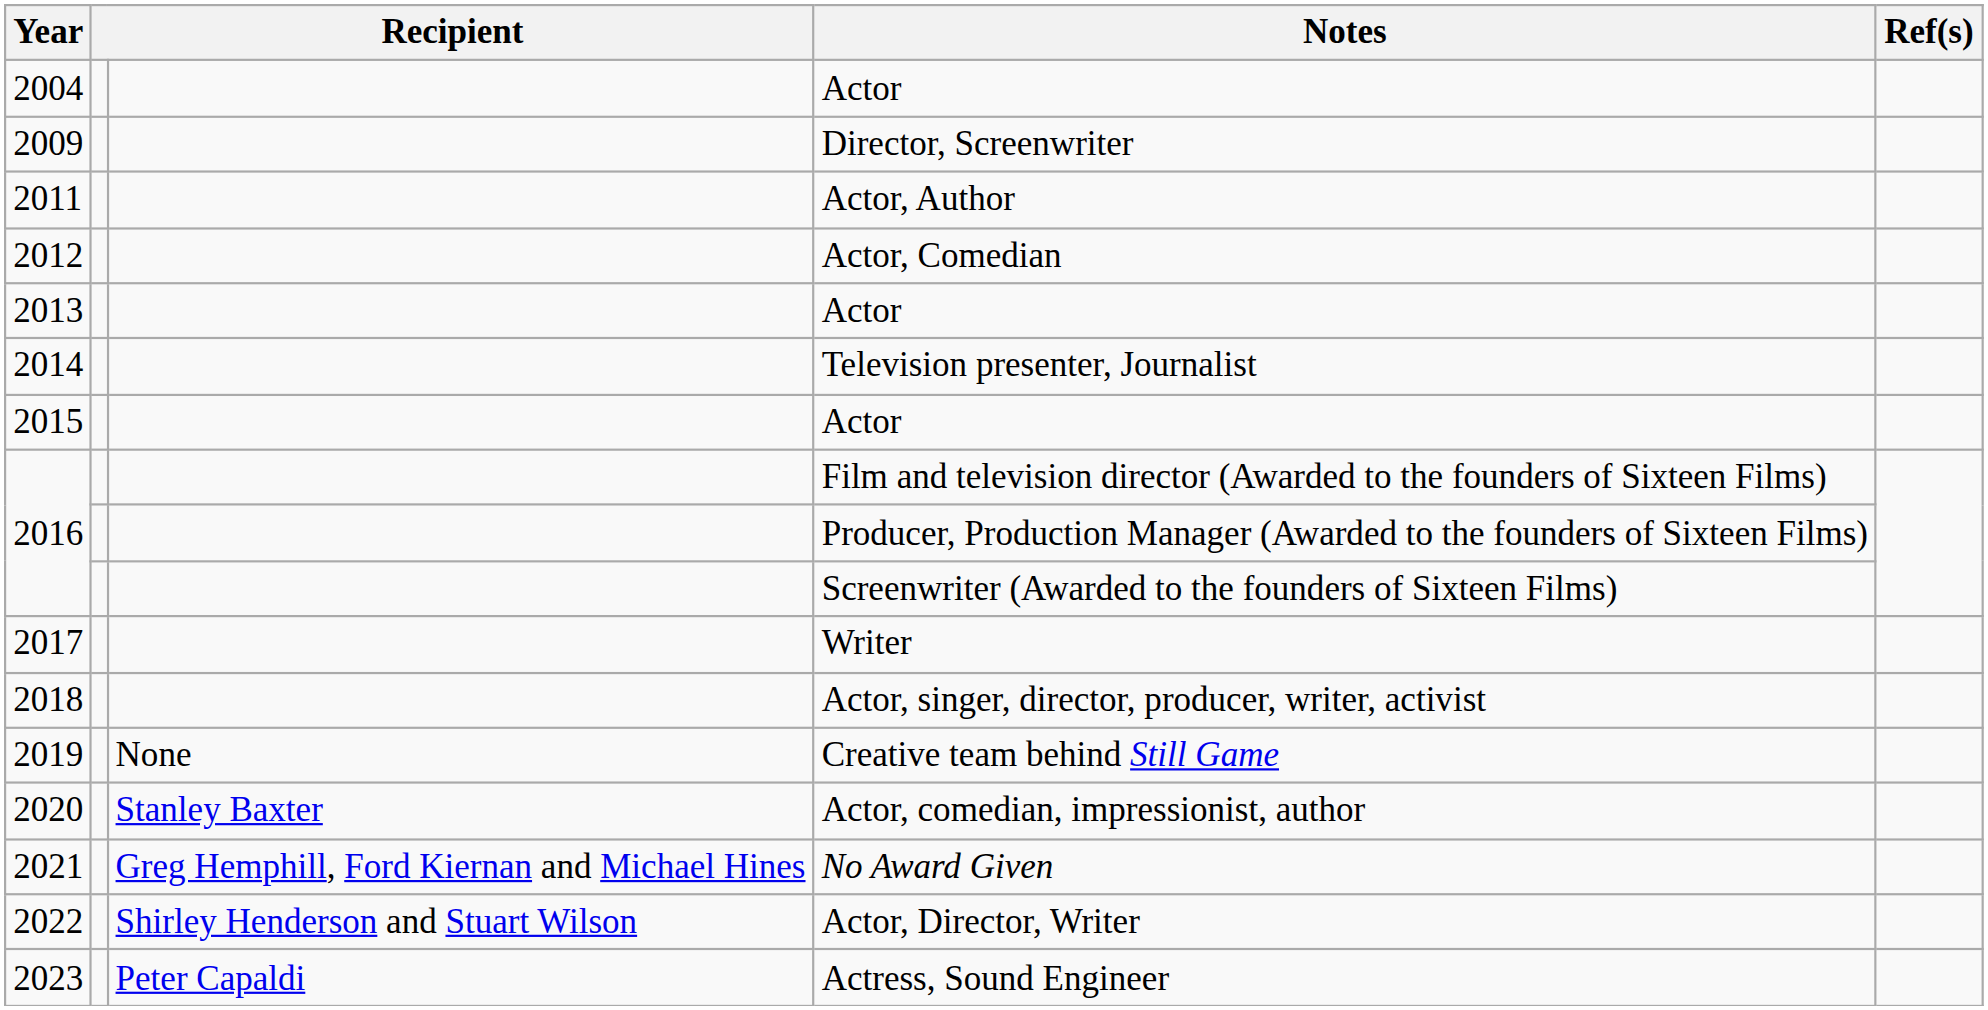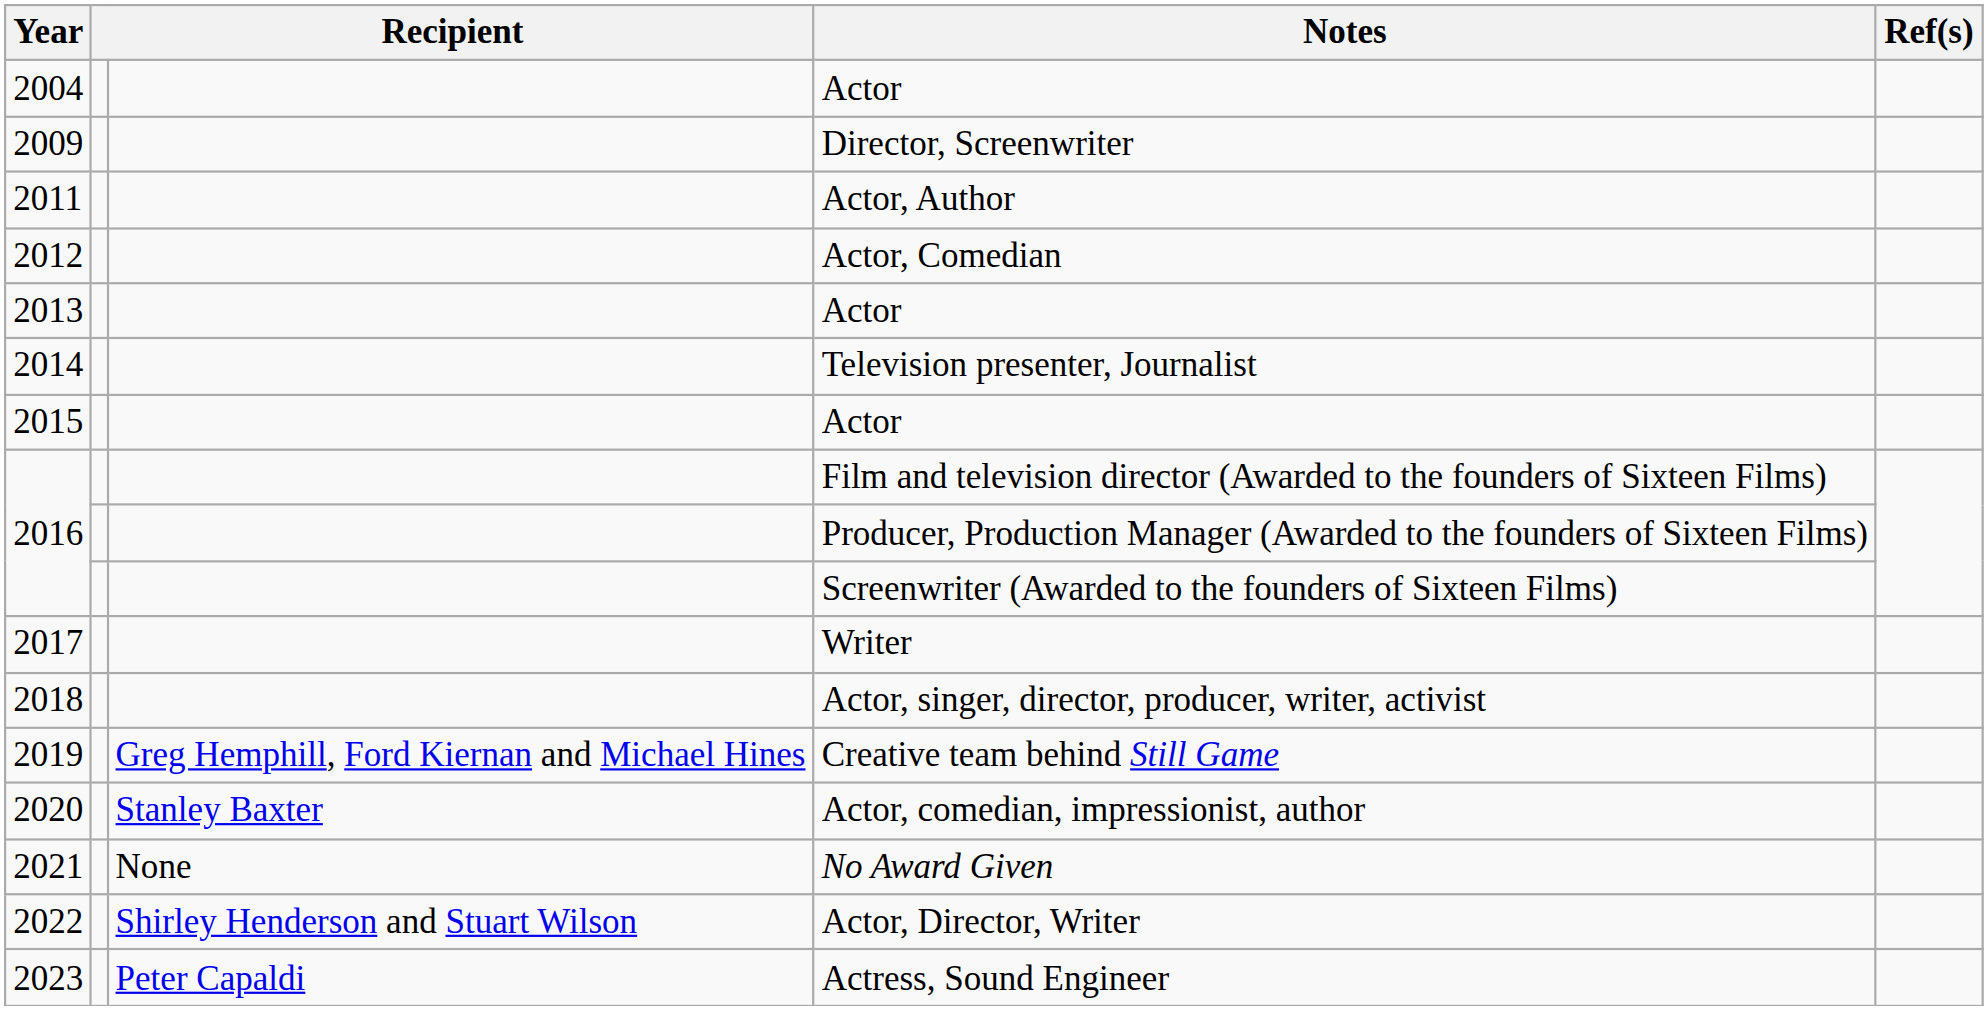2019 | column 3: None -> Greg Hemphill, Ford Kiernan and Michael Hines
2021 | column 3: Greg Hemphill, Ford Kiernan and Michael Hines -> None
